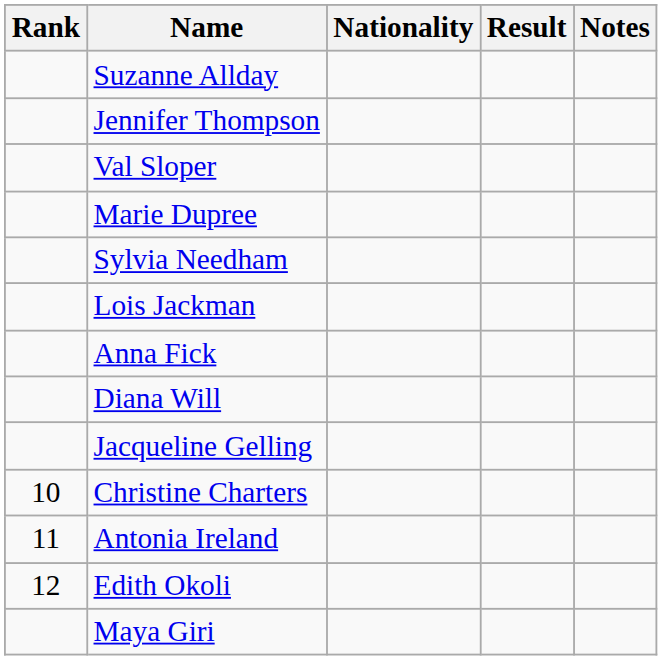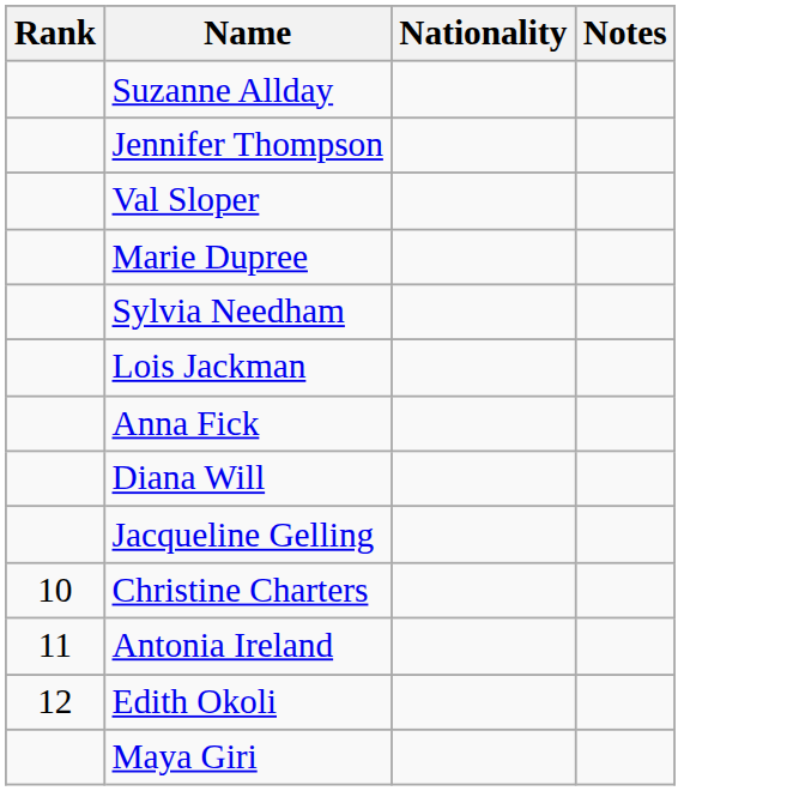- column: Result
